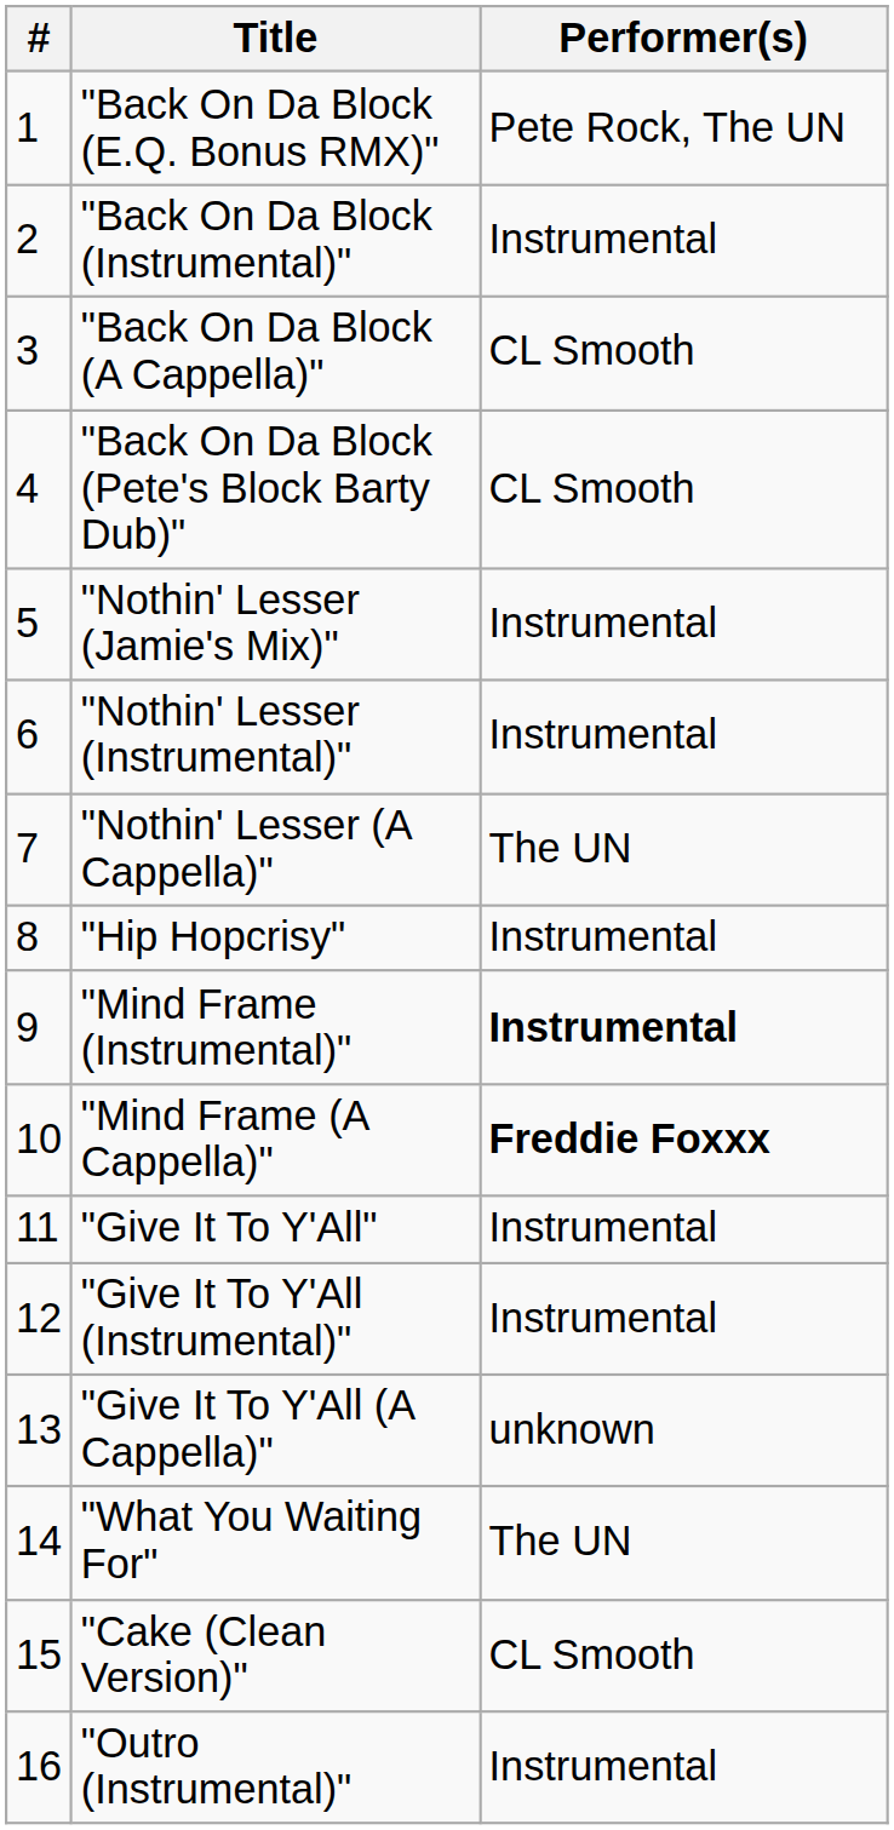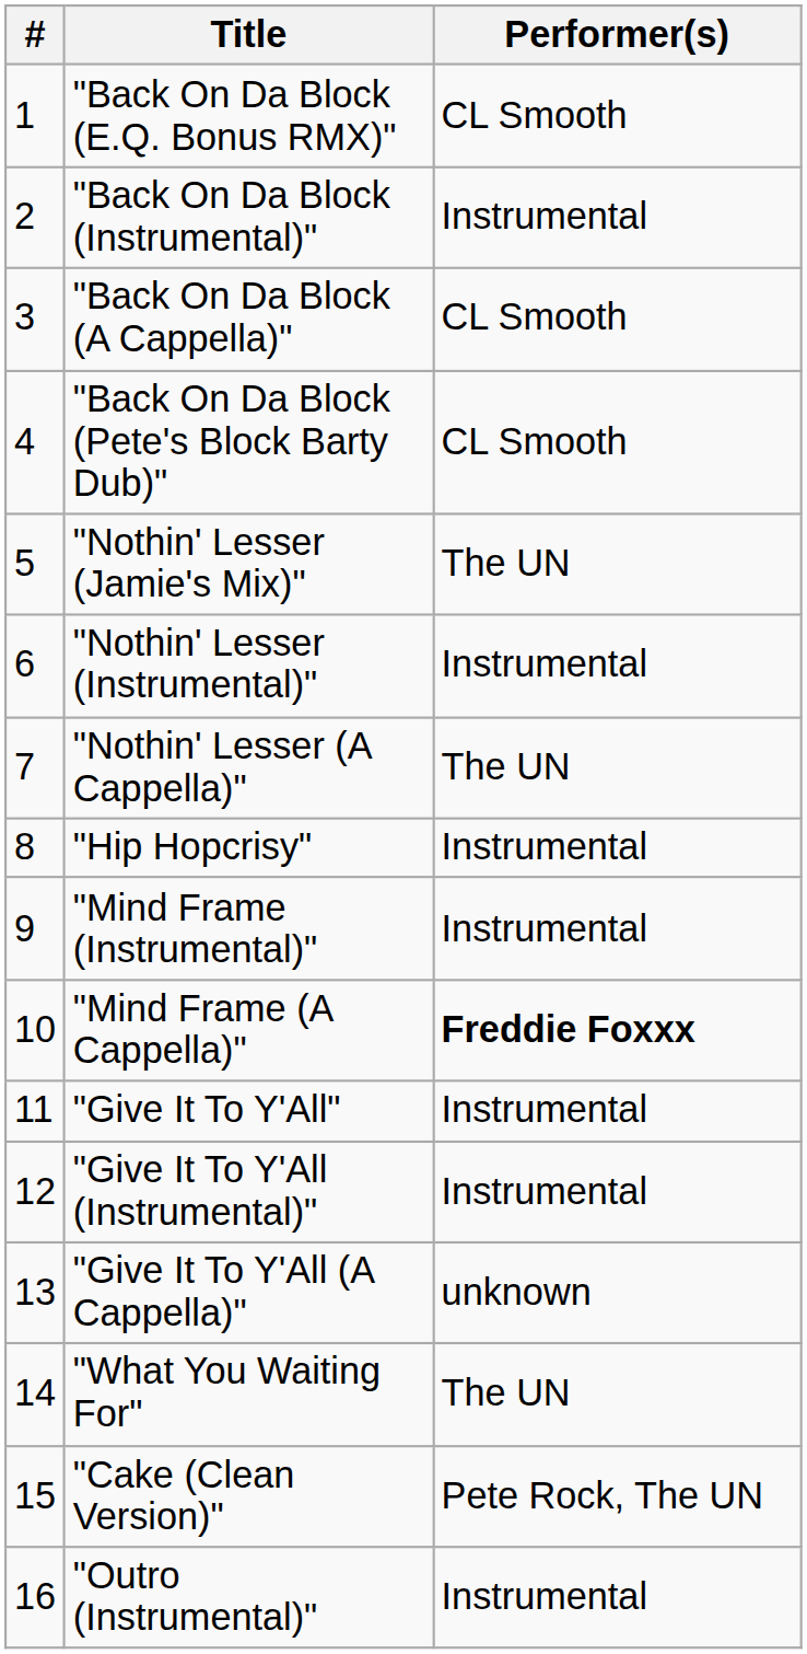"Back On Da Block (E.Q. Bonus RMX)" | Performer(s): Pete Rock, The UN -> CL Smooth
"Nothin' Lesser (Jamie's Mix)" | Performer(s): Instrumental -> The UN
"Mind Frame (Instrumental)" | Performer(s): bold -> normal
"Cake (Clean Version)" | Performer(s): CL Smooth -> Pete Rock, The UN
